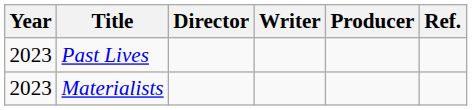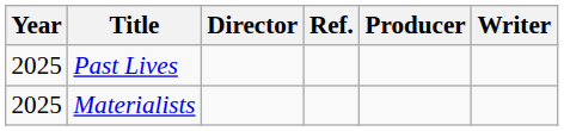columns swapped: Writer <-> Ref.
Past Lives | Year: 2023 -> 2025
Materialists | Year: 2023 -> 2025
